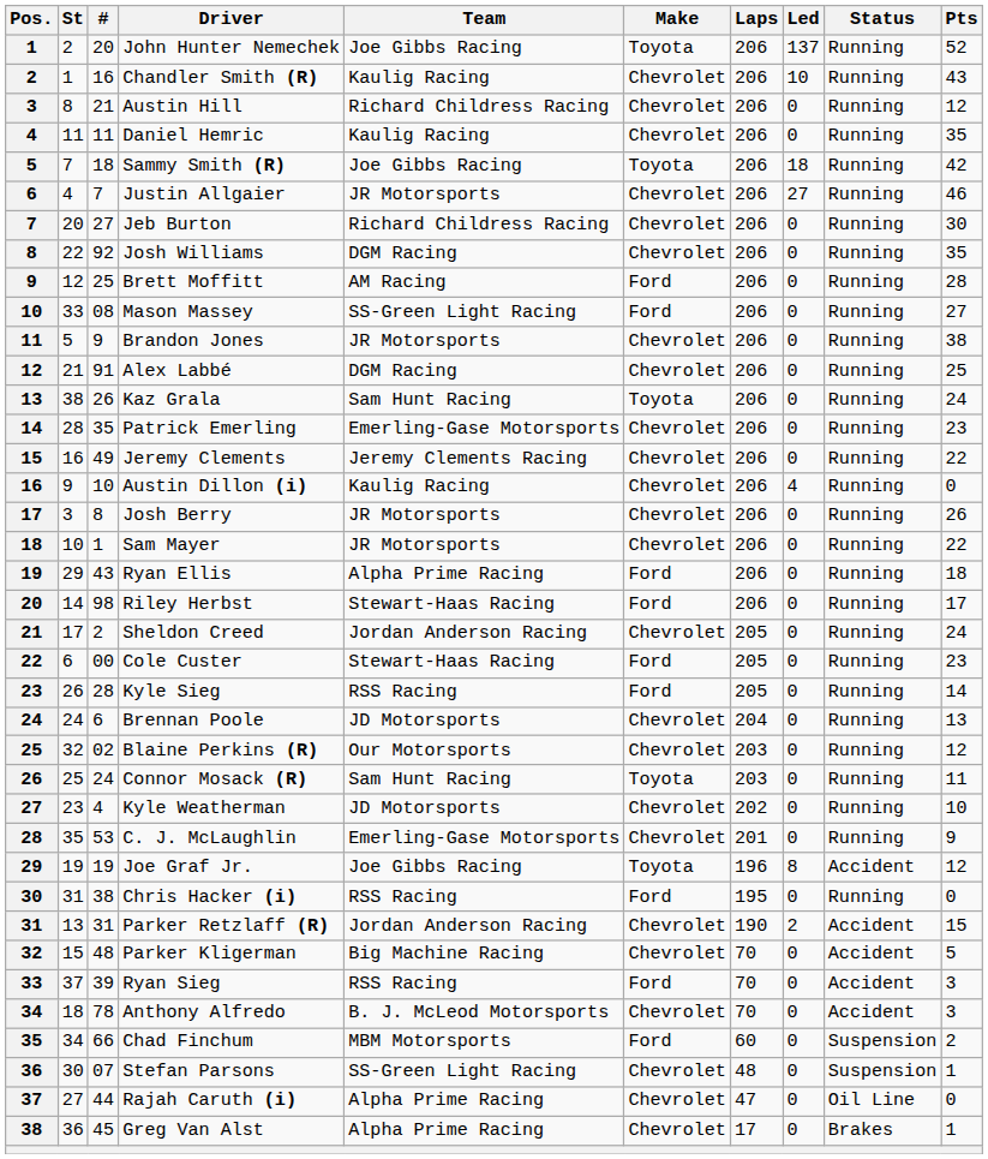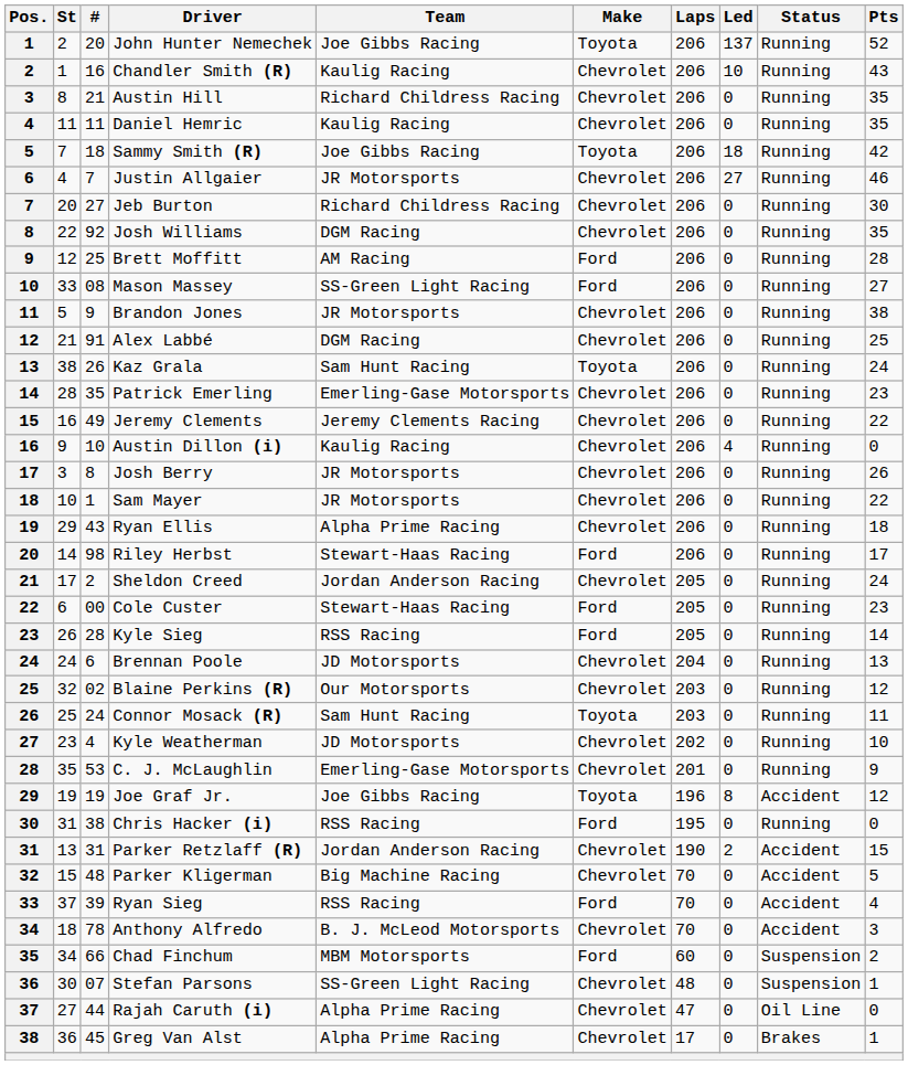Austin Hill | Pts: 12 -> 35
Ryan Ellis | Make: Ford -> Chevrolet
Ryan Sieg | Pts: 3 -> 4
